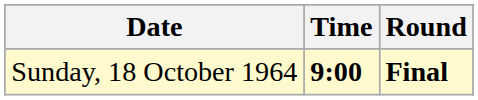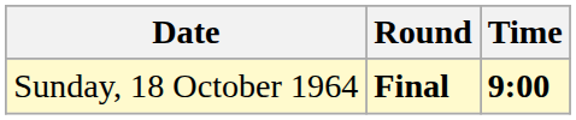columns swapped: Time <-> Round
